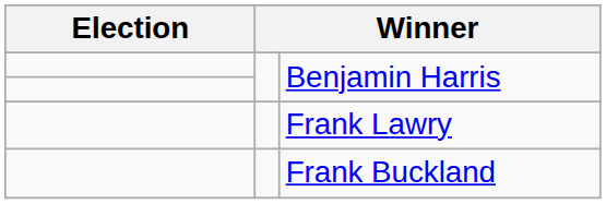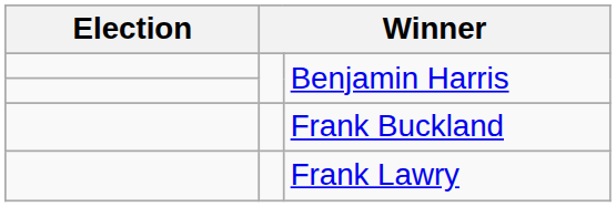rows swapped: Frank Buckland <-> Frank Lawry
